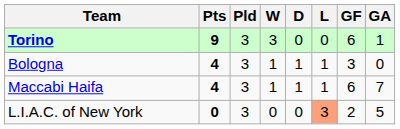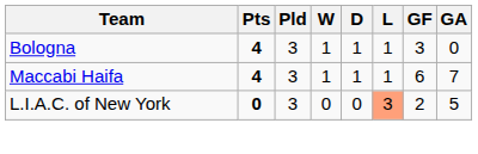- row: Torino | 9 | 3 | 3 | 0 | 0 | 6 | 1
